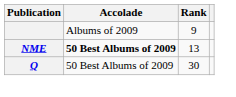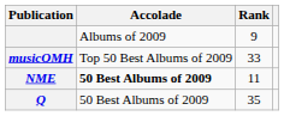+ row: musicOMH | Top 50 Best Albums of 2009 | 33
NME | Rank: 13 -> 11
Q | Rank: 30 -> 35
